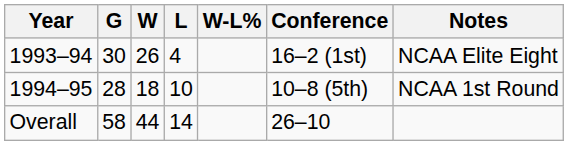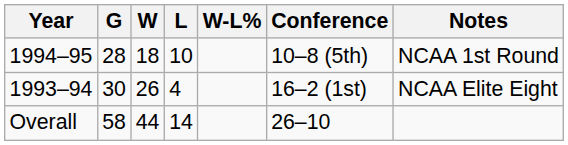rows swapped: 1993–94 <-> 1994–95
